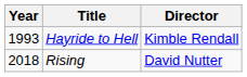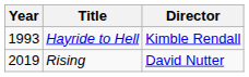Rising | Year: 2018 -> 2019
